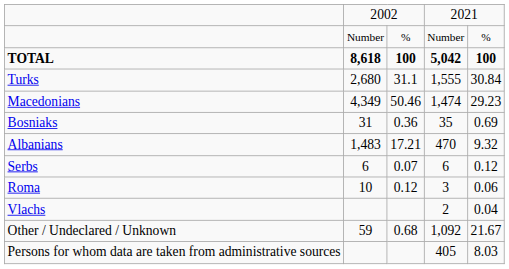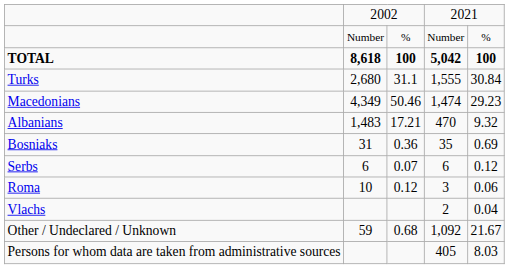rows swapped: Albanians <-> Bosniaks
